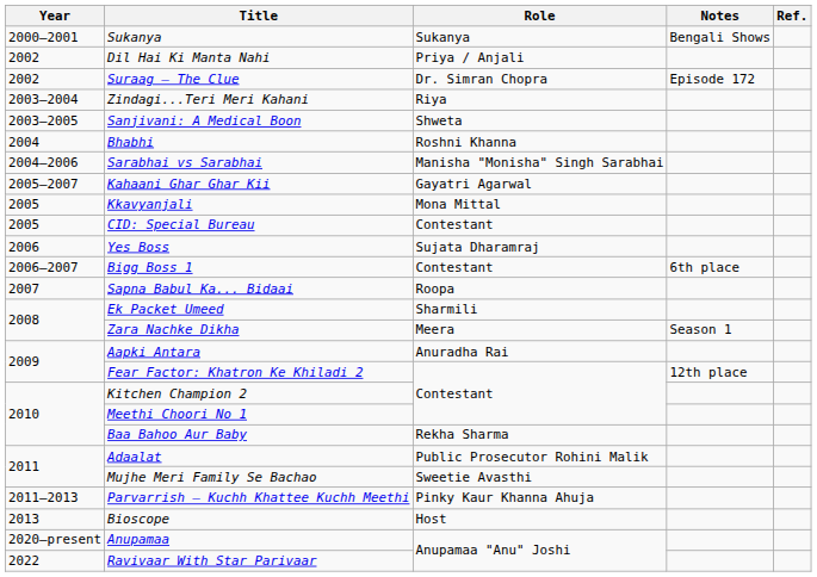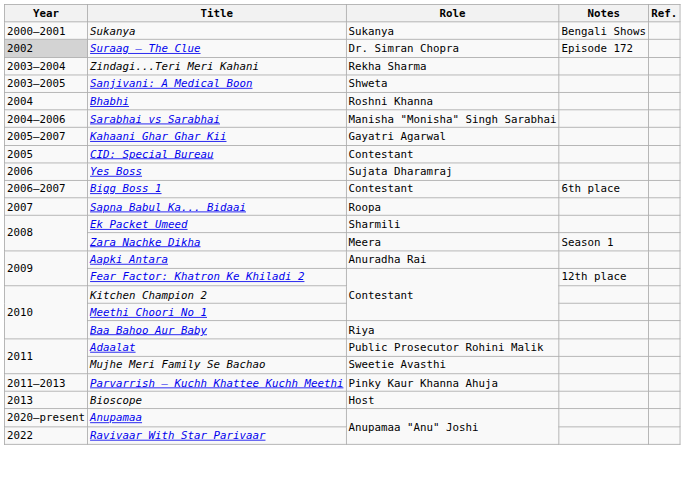- row: 2002 | Dil Hai Ki Manta Nahi | Priya / Anjali
Suraag – The Clue | Year: no background -> lightgrey background
Zindagi...Teri Meri Kahani | Role: Riya -> Rekha Sharma
- row: 2005 | Kkavyanjali | Mona Mittal
Baa Bahoo Aur Baby | Role: Rekha Sharma -> Riya
